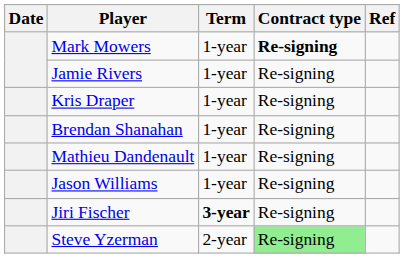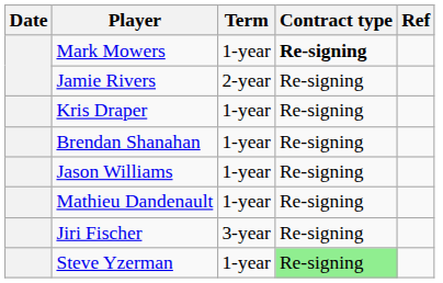Jamie Rivers | Term: 1-year -> 2-year
rows swapped: Mathieu Dandenault <-> Jason Williams
Jiri Fischer | Term: bold -> normal
Steve Yzerman | Term: 2-year -> 1-year
